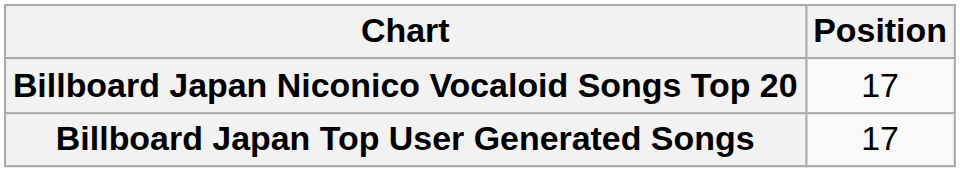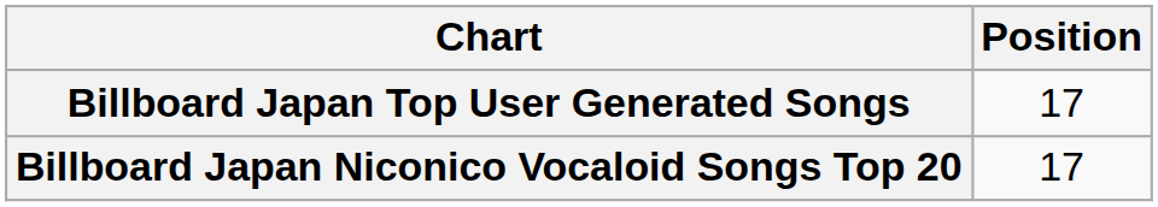rows swapped: Billboard Japan Top User Generated Songs <-> Billboard Japan Niconico Vocaloid Songs Top 20
